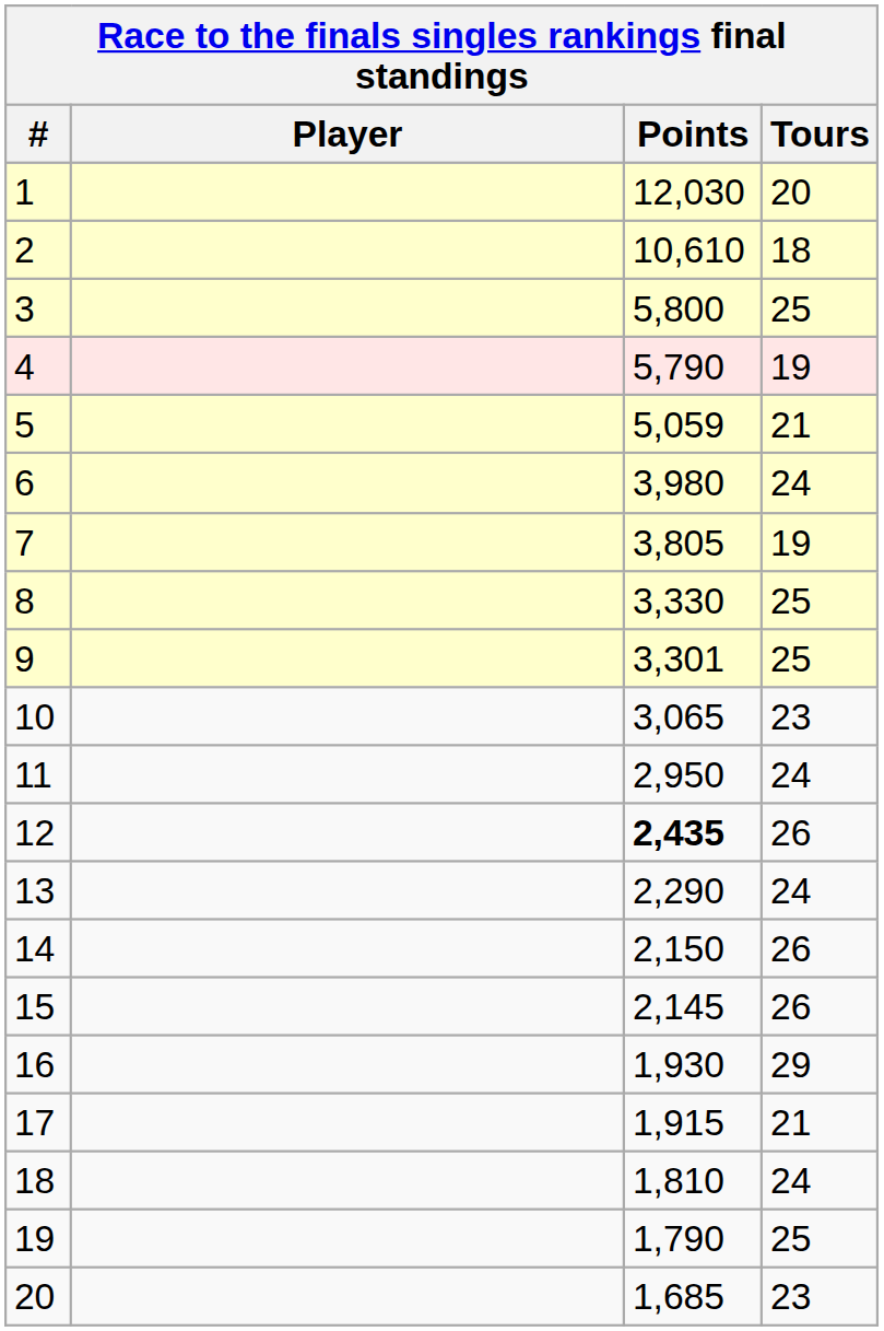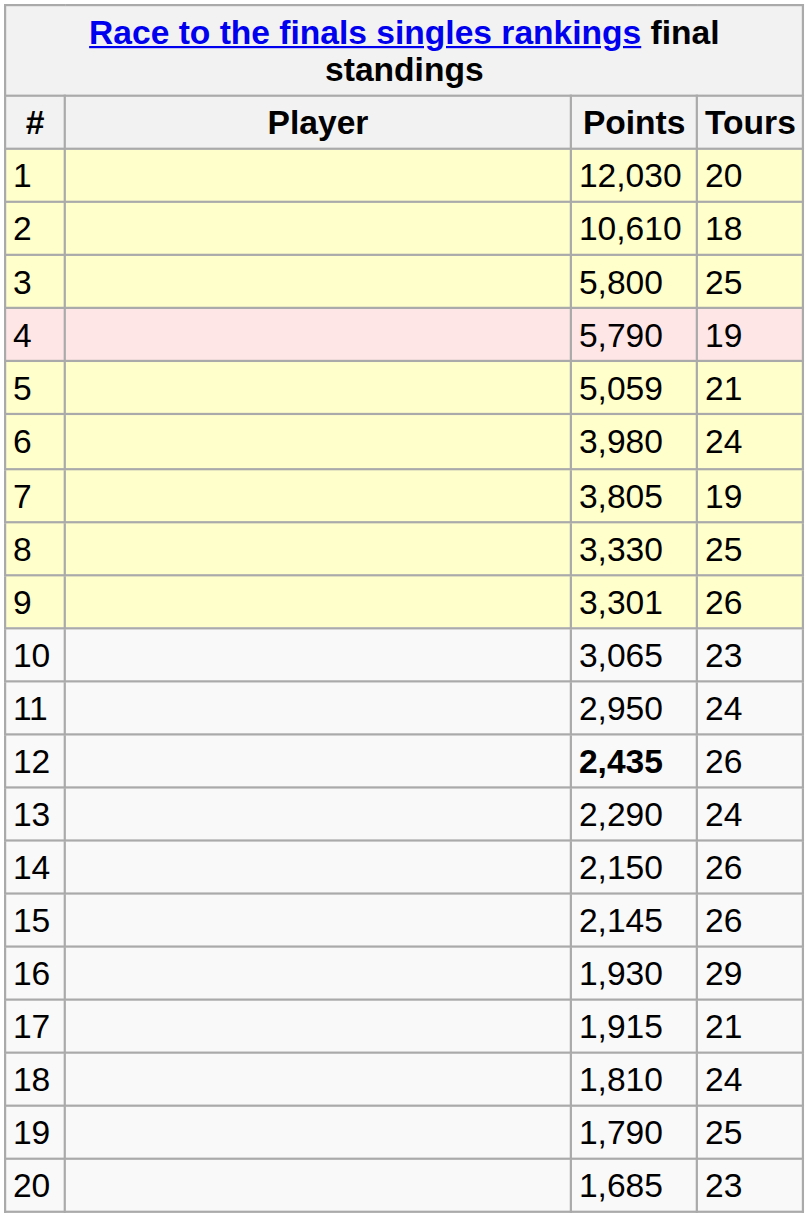9 | Tours: 25 -> 26
